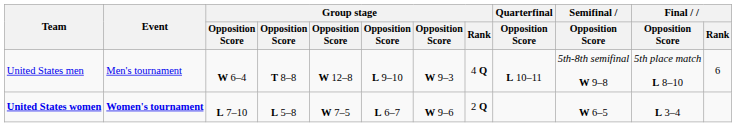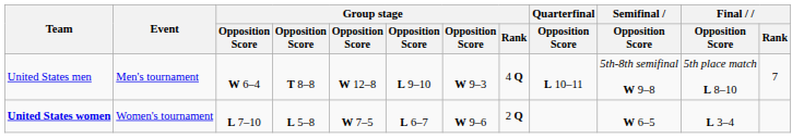United States men | Final / Rank: 6 -> 7
United States women | Event: bold -> normal
